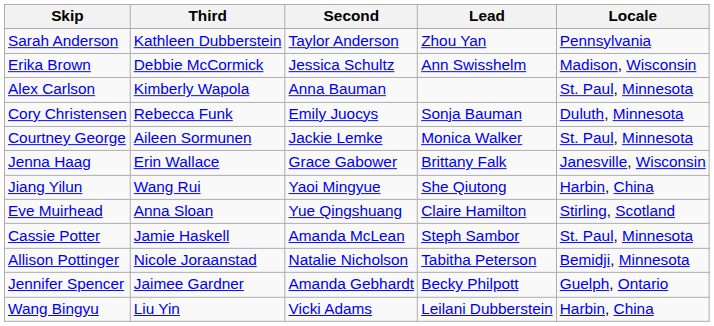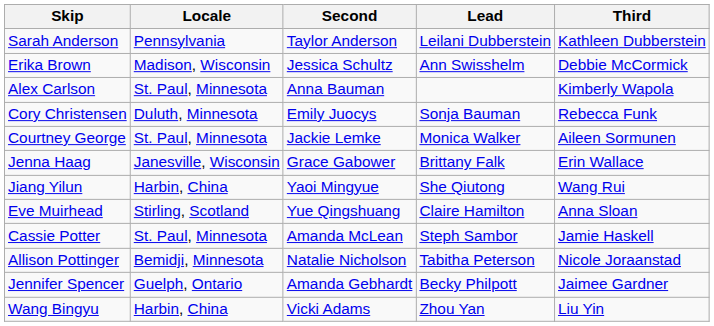columns swapped: Third <-> Locale
Sarah Anderson | Lead: Zhou Yan -> Leilani Dubberstein
Wang Bingyu | Lead: Leilani Dubberstein -> Zhou Yan
